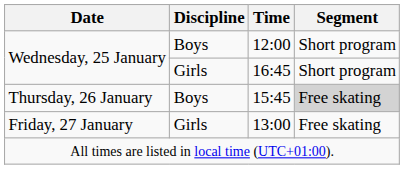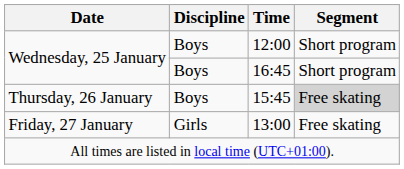16:45 | Discipline: Girls -> Boys
